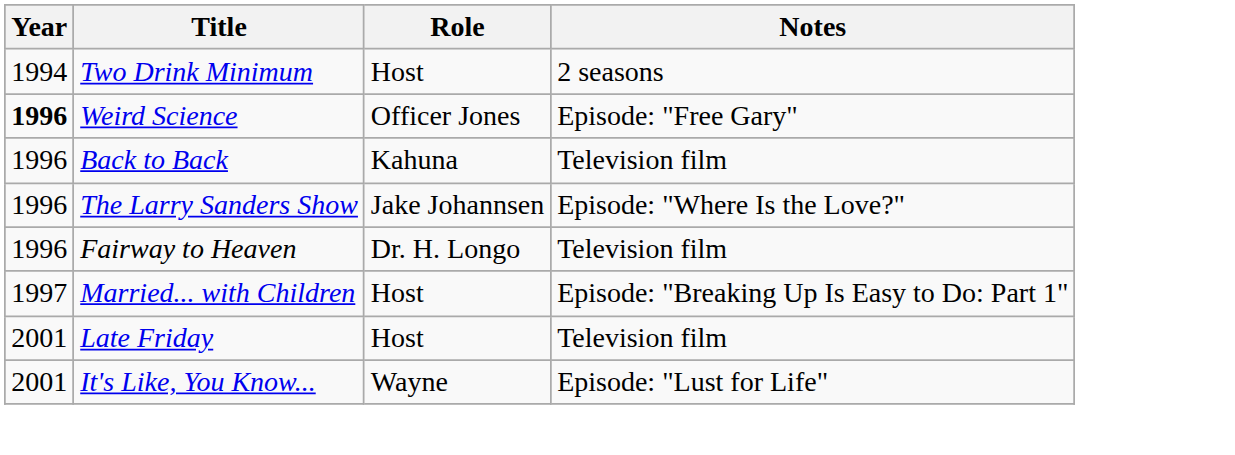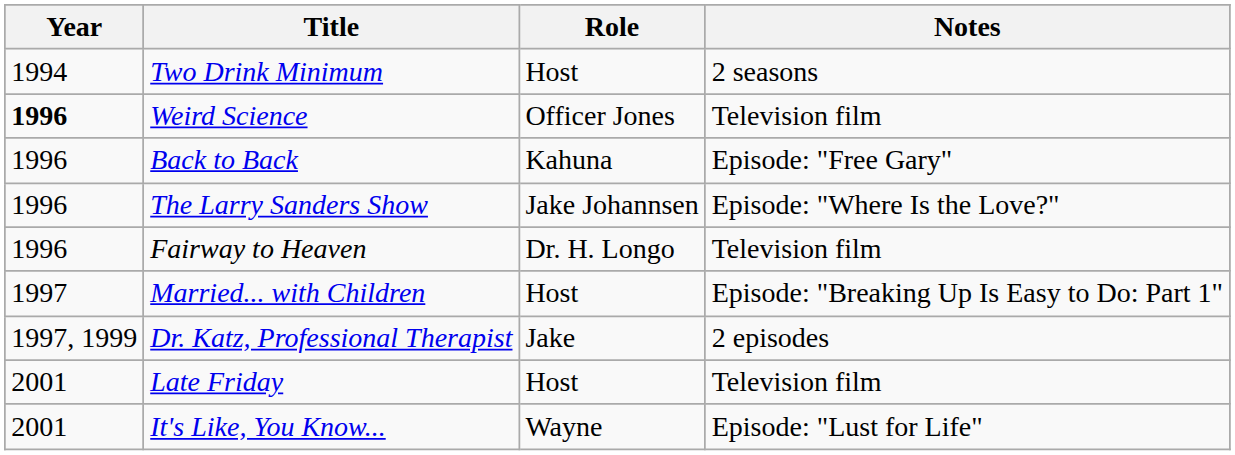Weird Science | Notes: Episode: "Free Gary" -> Television film
Back to Back | Notes: Television film -> Episode: "Free Gary"
+ row: 1997, 1999 | Dr. Katz, Professional Therapist | Jake | 2 episodes
